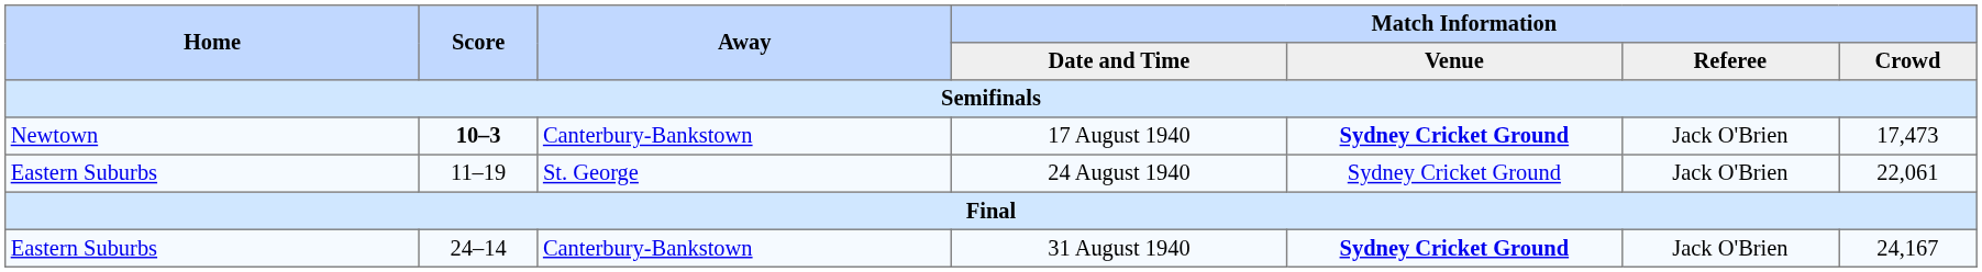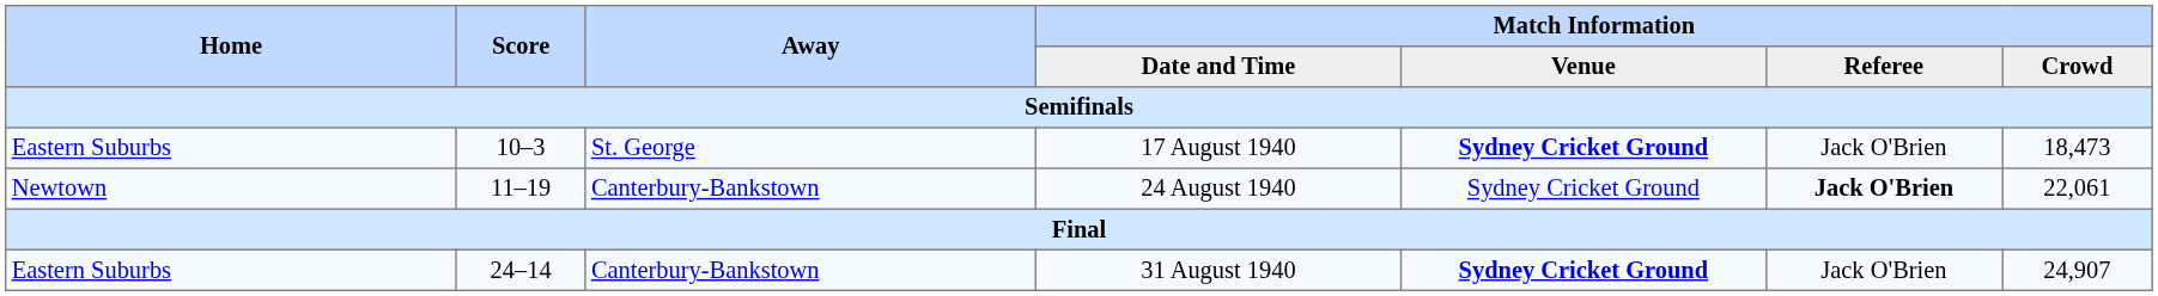17 August 1940 | Home: Newtown -> Eastern Suburbs
17 August 1940 | Score: bold -> normal
17 August 1940 | Away: Canterbury-Bankstown -> St. George
17 August 1940 | Match Information / Crowd: 17,473 -> 18,473
24 August 1940 | Home: Eastern Suburbs -> Newtown
24 August 1940 | Away: St. George -> Canterbury-Bankstown
24 August 1940 | Match Information / Referee: normal -> bold
31 August 1940 | Match Information / Crowd: 24,167 -> 24,907
